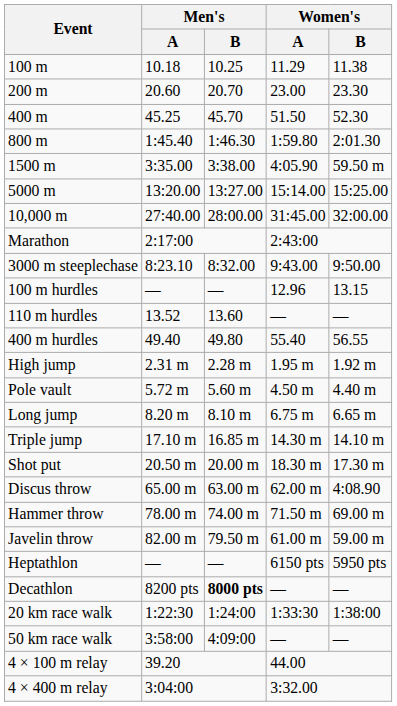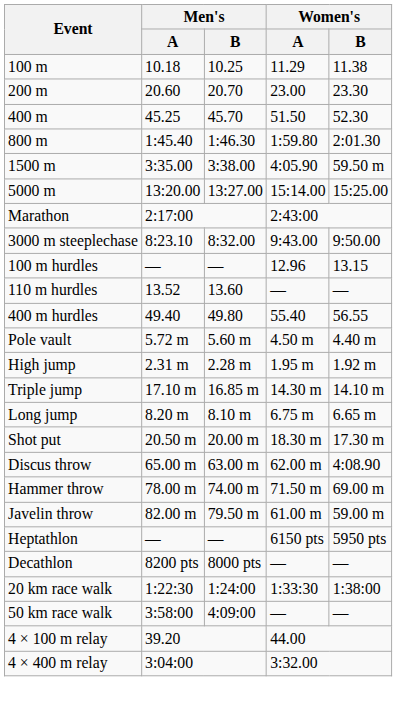- row: 10,000 m | 27:40.00 | 28:00.00 | 31:45.00 | 32:00.00
rows swapped: High jump <-> Pole vault
rows swapped: Long jump <-> Triple jump
Decathlon | Men's / B: bold -> normal
